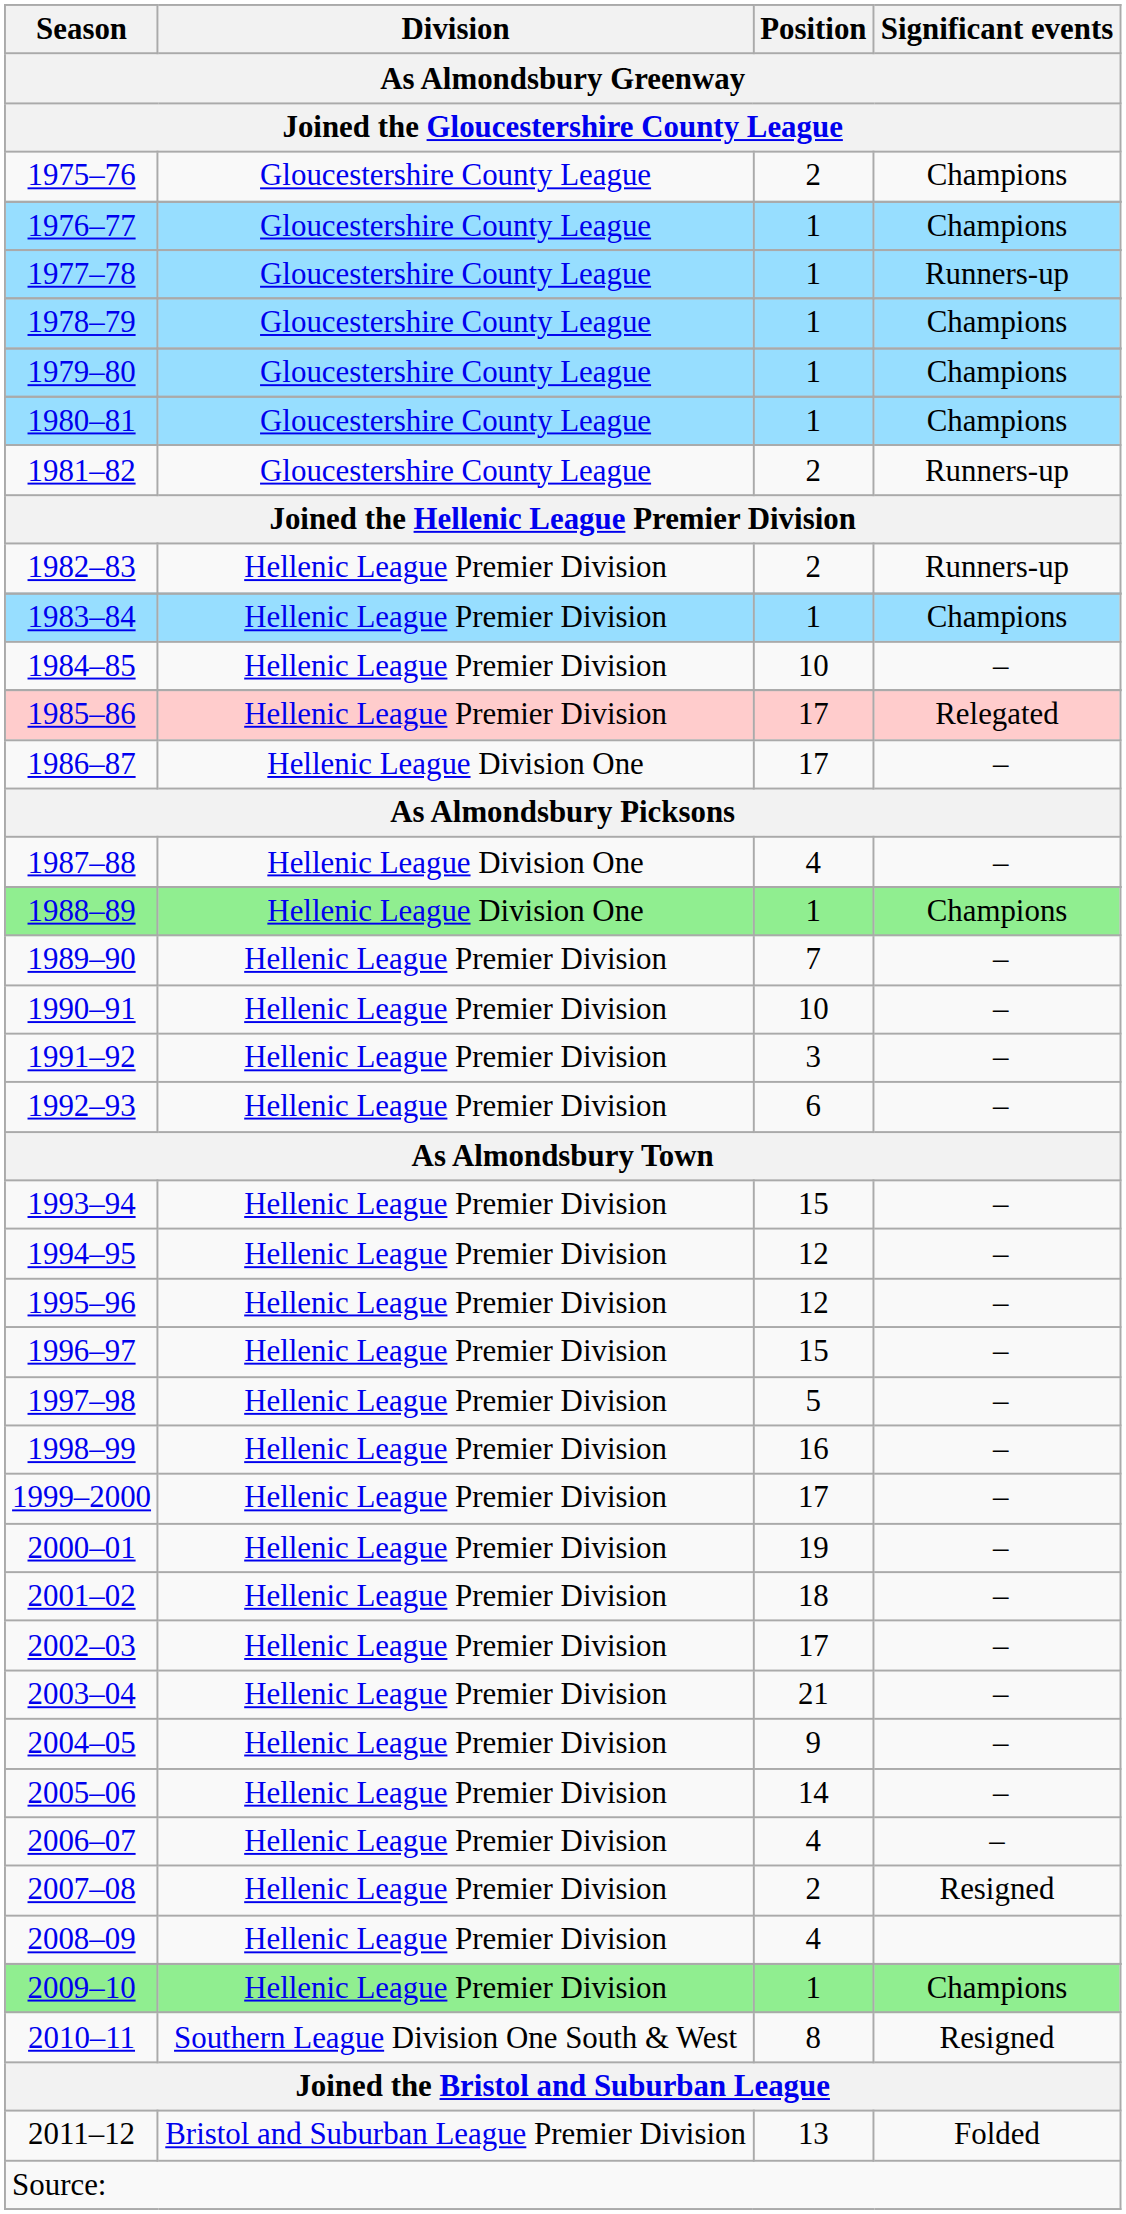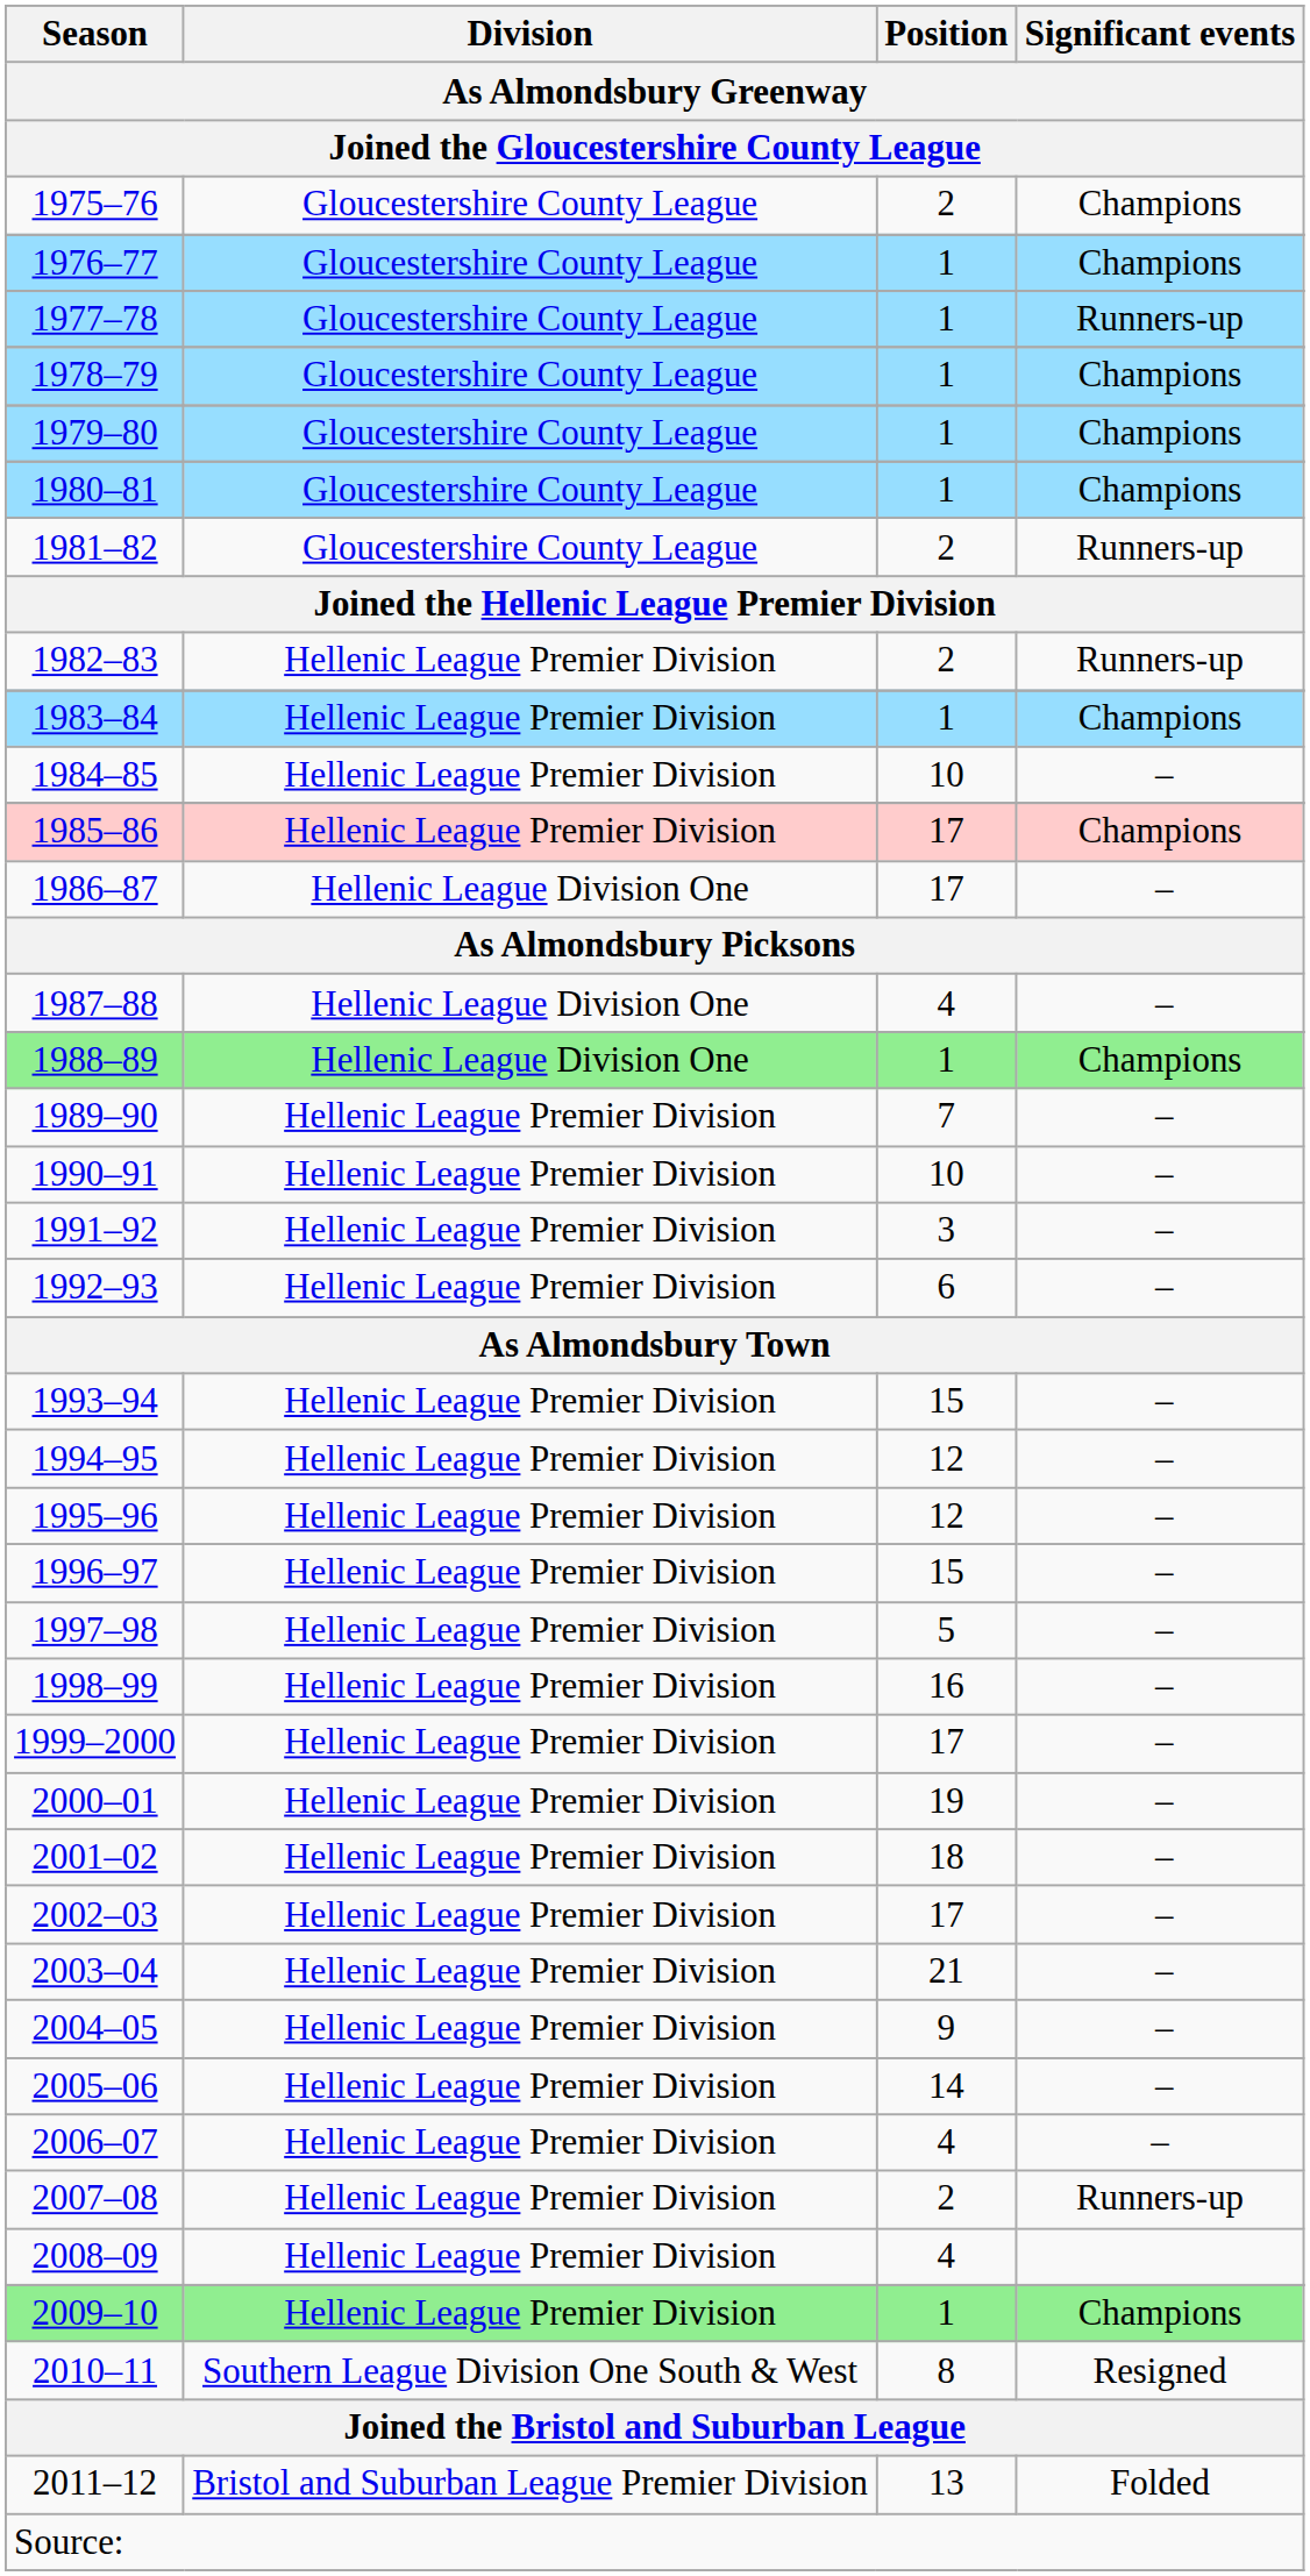1985–86 | Significant events: Relegated -> Champions
2007–08 | Significant events: Resigned -> Runners-up
